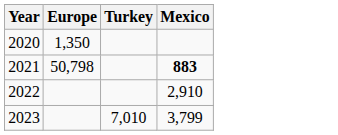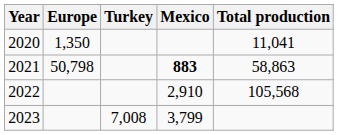+ column: Total production | 11,041 | 58,863 | 105,568
2023 | Turkey: 7,010 -> 7,008
